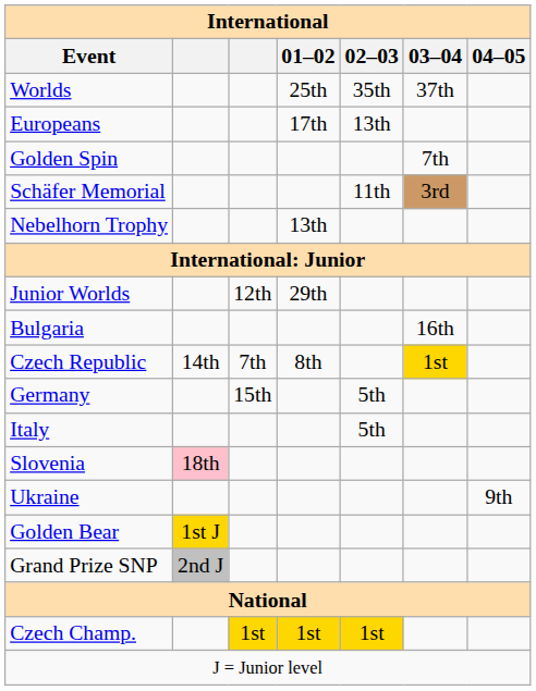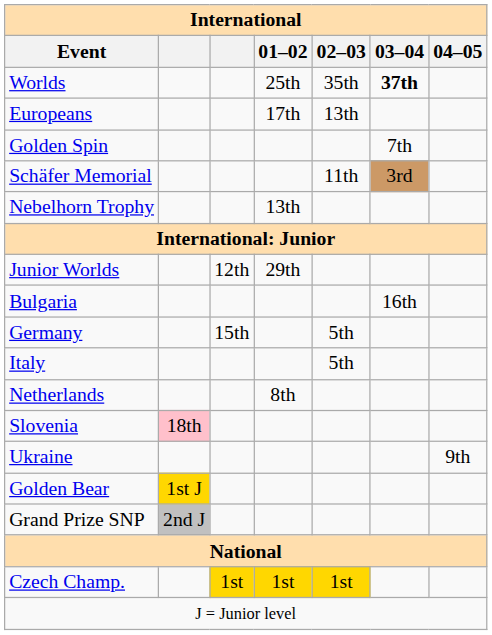Worlds | 03–04: normal -> bold
- row: Czech Republic | 14th | 7th | 8th | 1st
+ row: Netherlands | 8th
